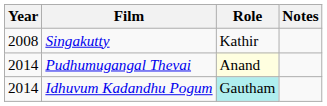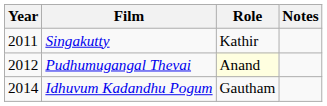Singakutty | Year: 2008 -> 2011
Pudhumugangal Thevai | Year: 2014 -> 2012
Idhuvum Kadandhu Pogum | Role: paleturquoise background -> no background
